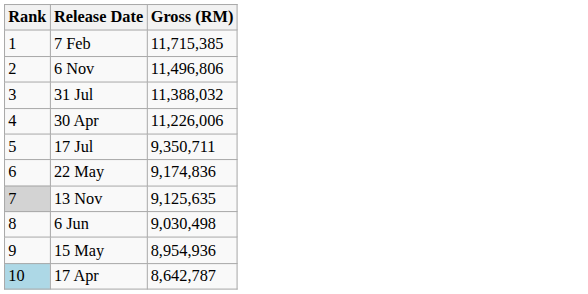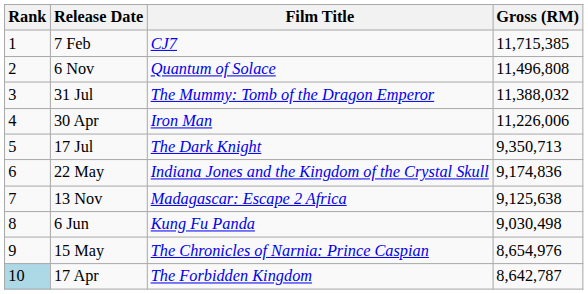+ column: Film Title | CJ7 | Quantum of Solace | The Mummy: Tomb of the Dragon Emperor | Iron Man | The Dark Knight | Indiana Jones and the Kingdom of the Crystal Skull | Madagascar: Escape 2 Africa | Kung Fu Panda | The Chronicles of Narnia: Prince Caspian | The Forbidden Kingdom
6 Nov | Gross (RM): 11,496,806 -> 11,496,808
17 Jul | Gross (RM): 9,350,711 -> 9,350,713
13 Nov | Rank: lightgrey background -> no background
13 Nov | Gross (RM): 9,125,635 -> 9,125,638
15 May | Gross (RM): 8,954,936 -> 8,654,976
